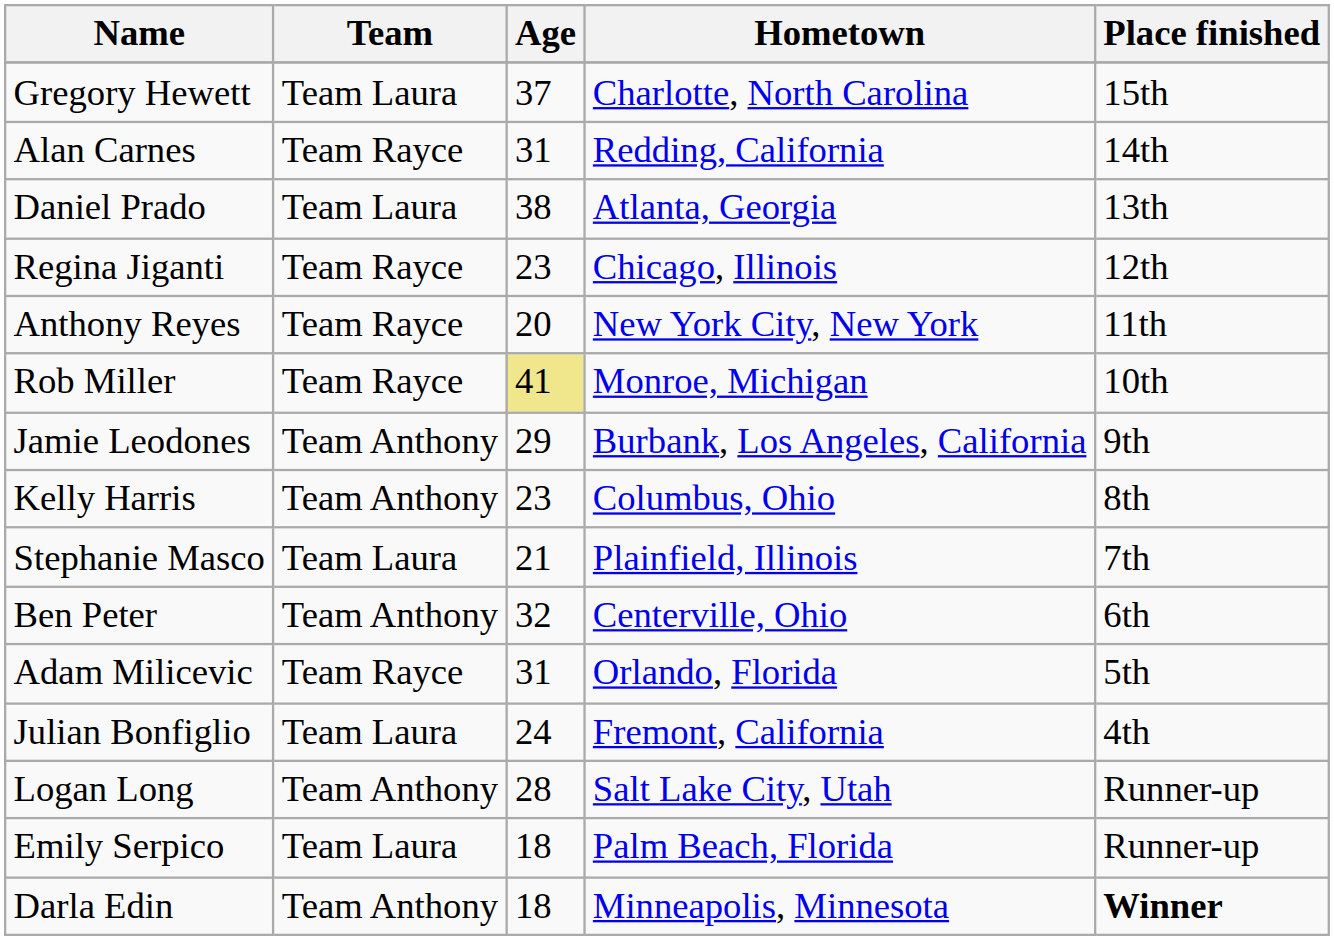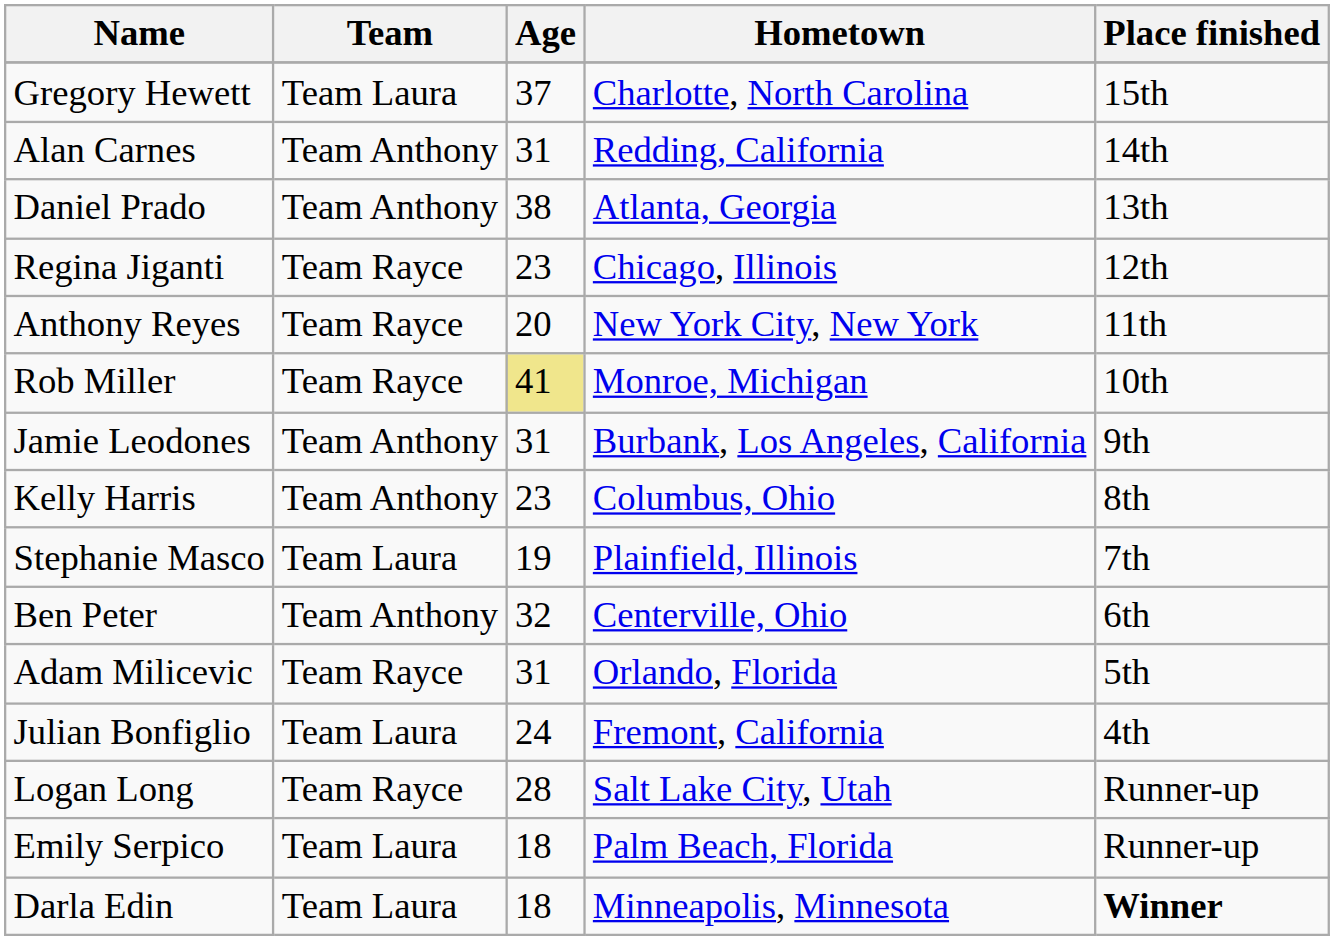Alan Carnes | Team: Team Rayce -> Team Anthony
Daniel Prado | Team: Team Laura -> Team Anthony
Jamie Leodones | Age: 29 -> 31
Stephanie Masco | Age: 21 -> 19
Logan Long | Team: Team Anthony -> Team Rayce
Darla Edin | Team: Team Anthony -> Team Laura
